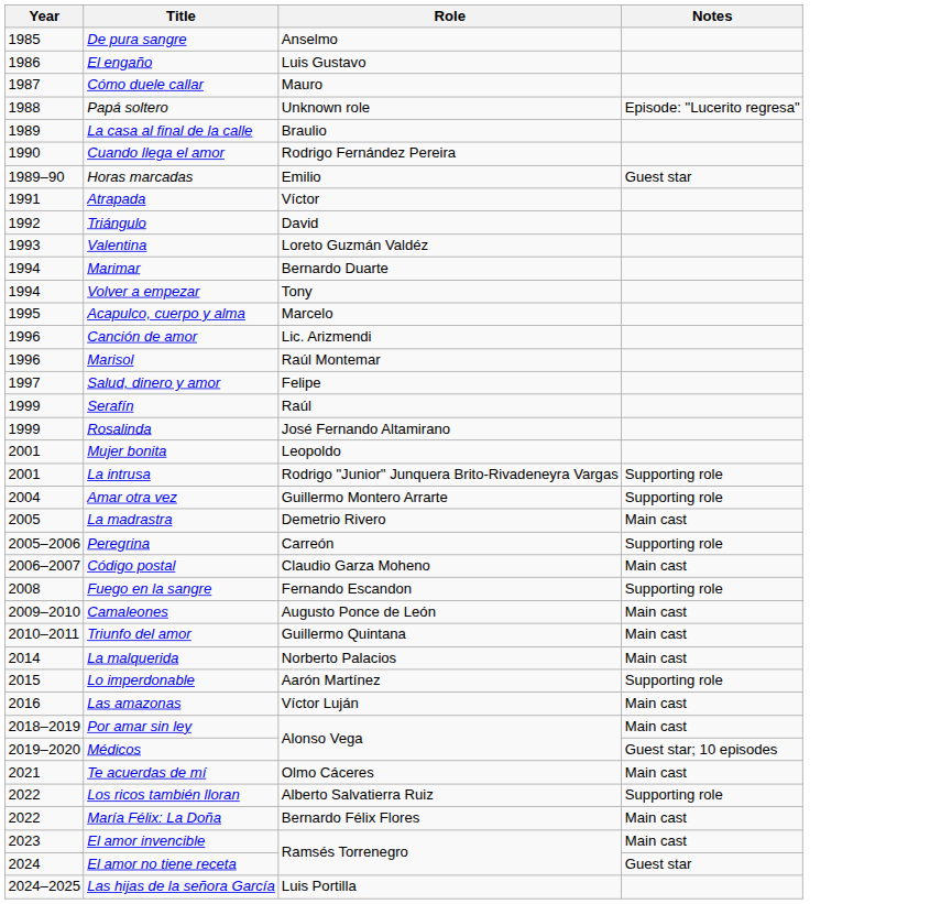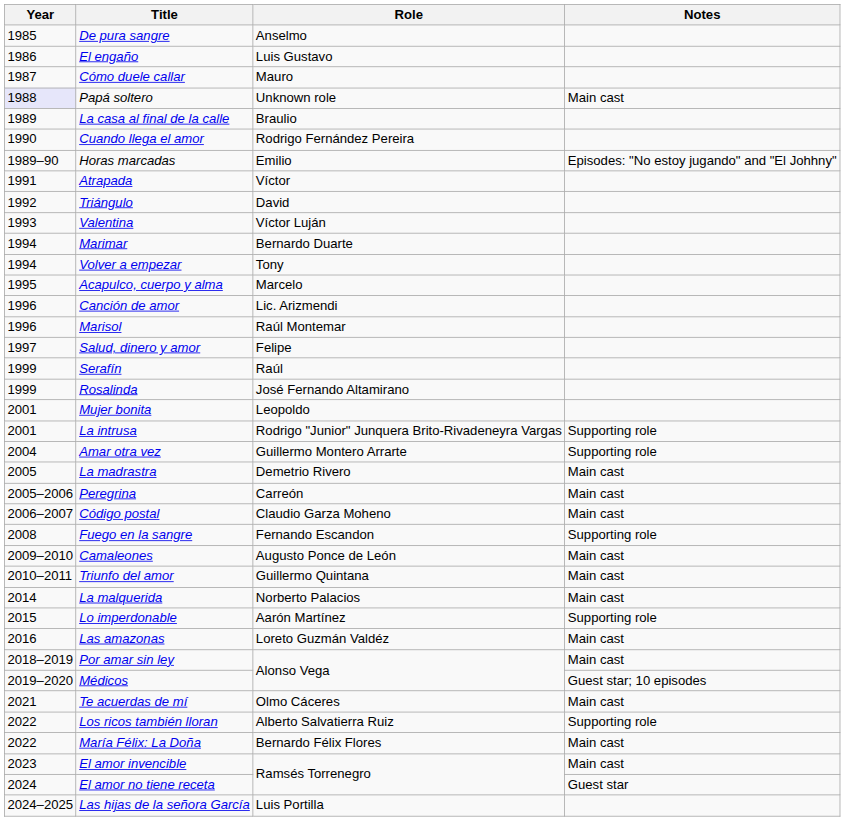Papá soltero | Year: no background -> lavender background
Papá soltero | Notes: Episode: "Lucerito regresa" -> Main cast
Horas marcadas | Notes: Guest star -> Episodes: "No estoy jugando" and "El Johhny"
Valentina | Role: Loreto Guzmán Valdéz -> Víctor Luján
Peregrina | Notes: Supporting role -> Main cast
Las amazonas | Role: Víctor Luján -> Loreto Guzmán Valdéz
